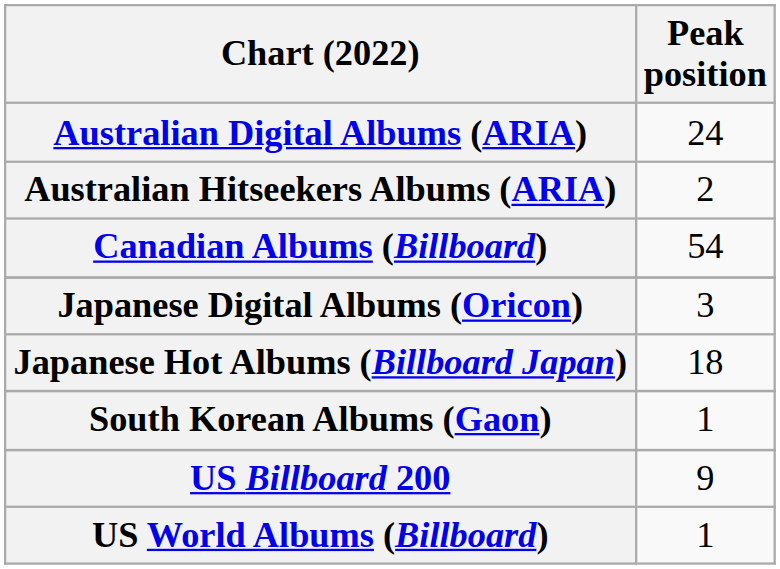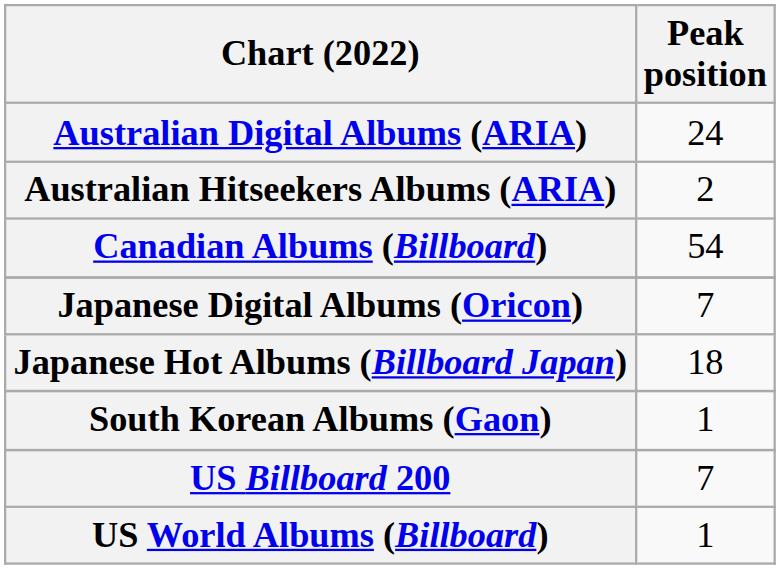Japanese Digital Albums (Oricon) | Peak position: 3 -> 7
US Billboard 200 | Peak position: 9 -> 7
